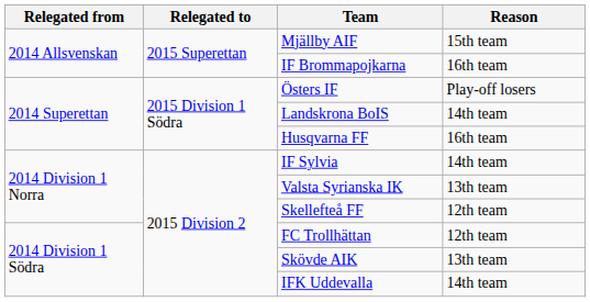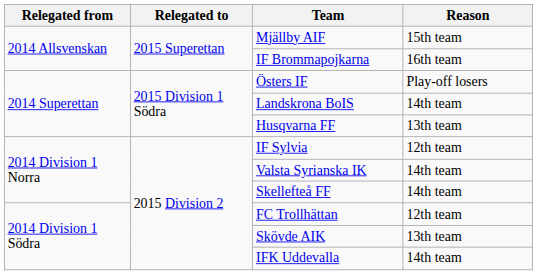Husqvarna FF | Reason: 16th team -> 13th team
IF Sylvia | Reason: 14th team -> 12th team
Valsta Syrianska IK | Reason: 13th team -> 14th team
Skellefteå FF | Reason: 12th team -> 14th team
